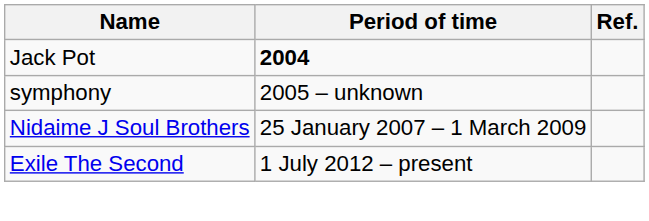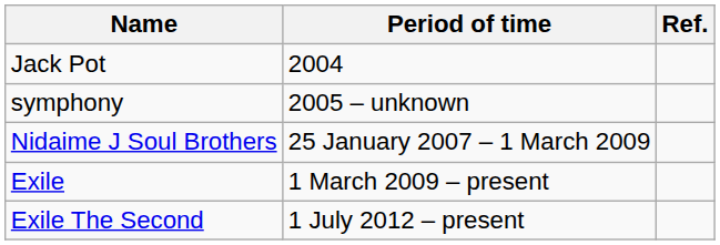Jack Pot | Period of time: bold -> normal
+ row: Exile | 1 March 2009 – present
